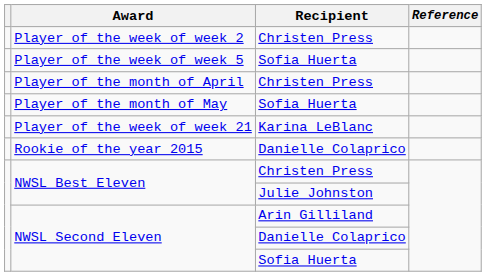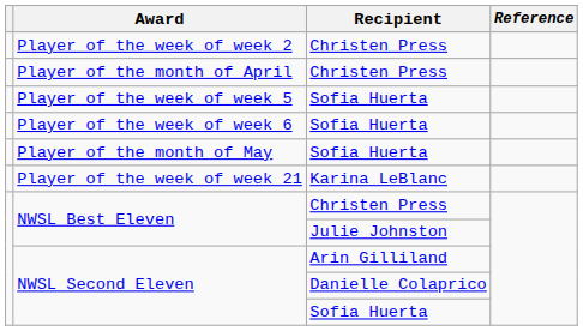rows swapped: Player of the month of April <-> Player of the week of week 5
+ row: Player of the week of week 6 | Sofia Huerta
- row: Rookie of the year 2015 | Danielle Colaprico
